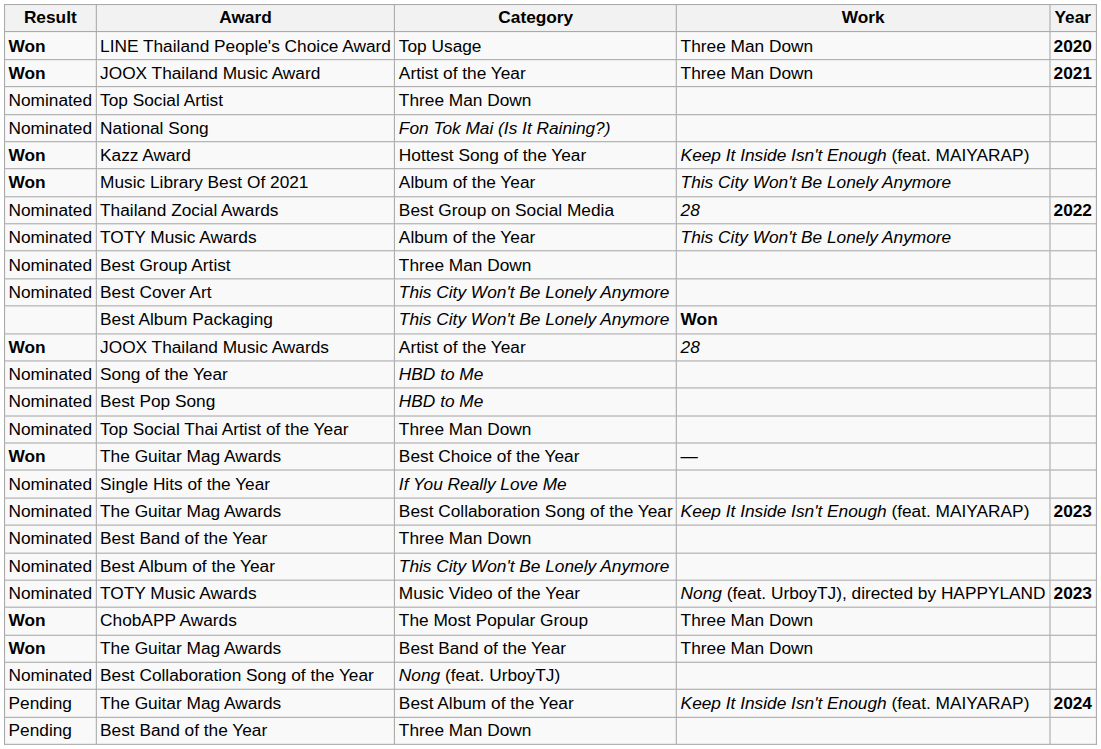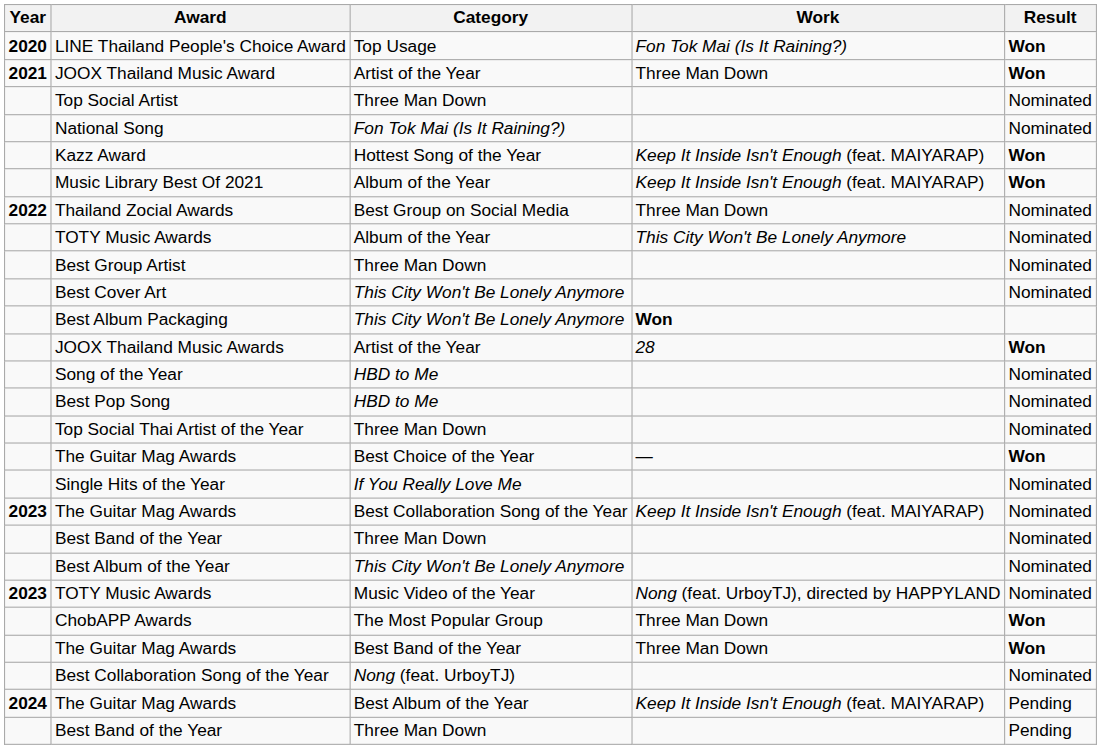columns swapped: Year <-> Result
LINE Thailand People's Choice Award | Work: Three Man Down -> Fon Tok Mai (Is It Raining?)
Music Library Best Of 2021 | Work: This City Won't Be Lonely Anymore -> Keep It Inside Isn't Enough (feat. MAIYARAP)
Thailand Zocial Awards | Work: 28 -> Three Man Down
